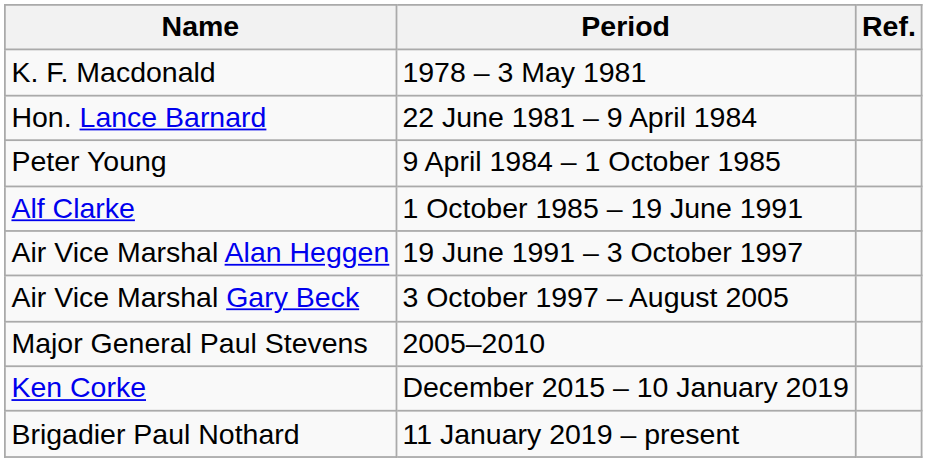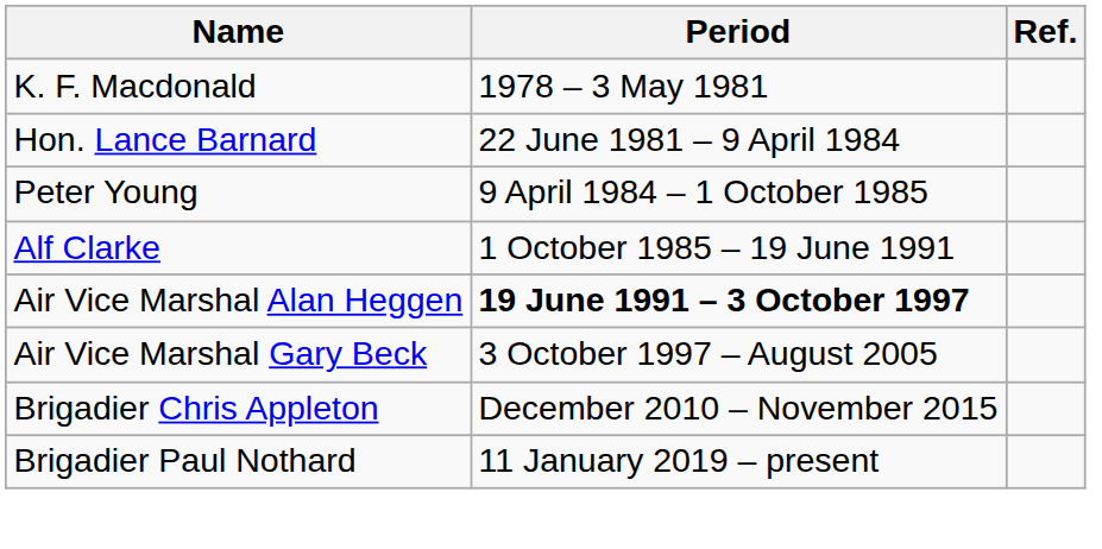Air Vice Marshal Alan Heggen | Period: normal -> bold
- row: Major General Paul Stevens | 2005–2010
+ row: Brigadier Chris Appleton | December 2010 – November 2015
- row: Ken Corke | December 2015 – 10 January 2019
